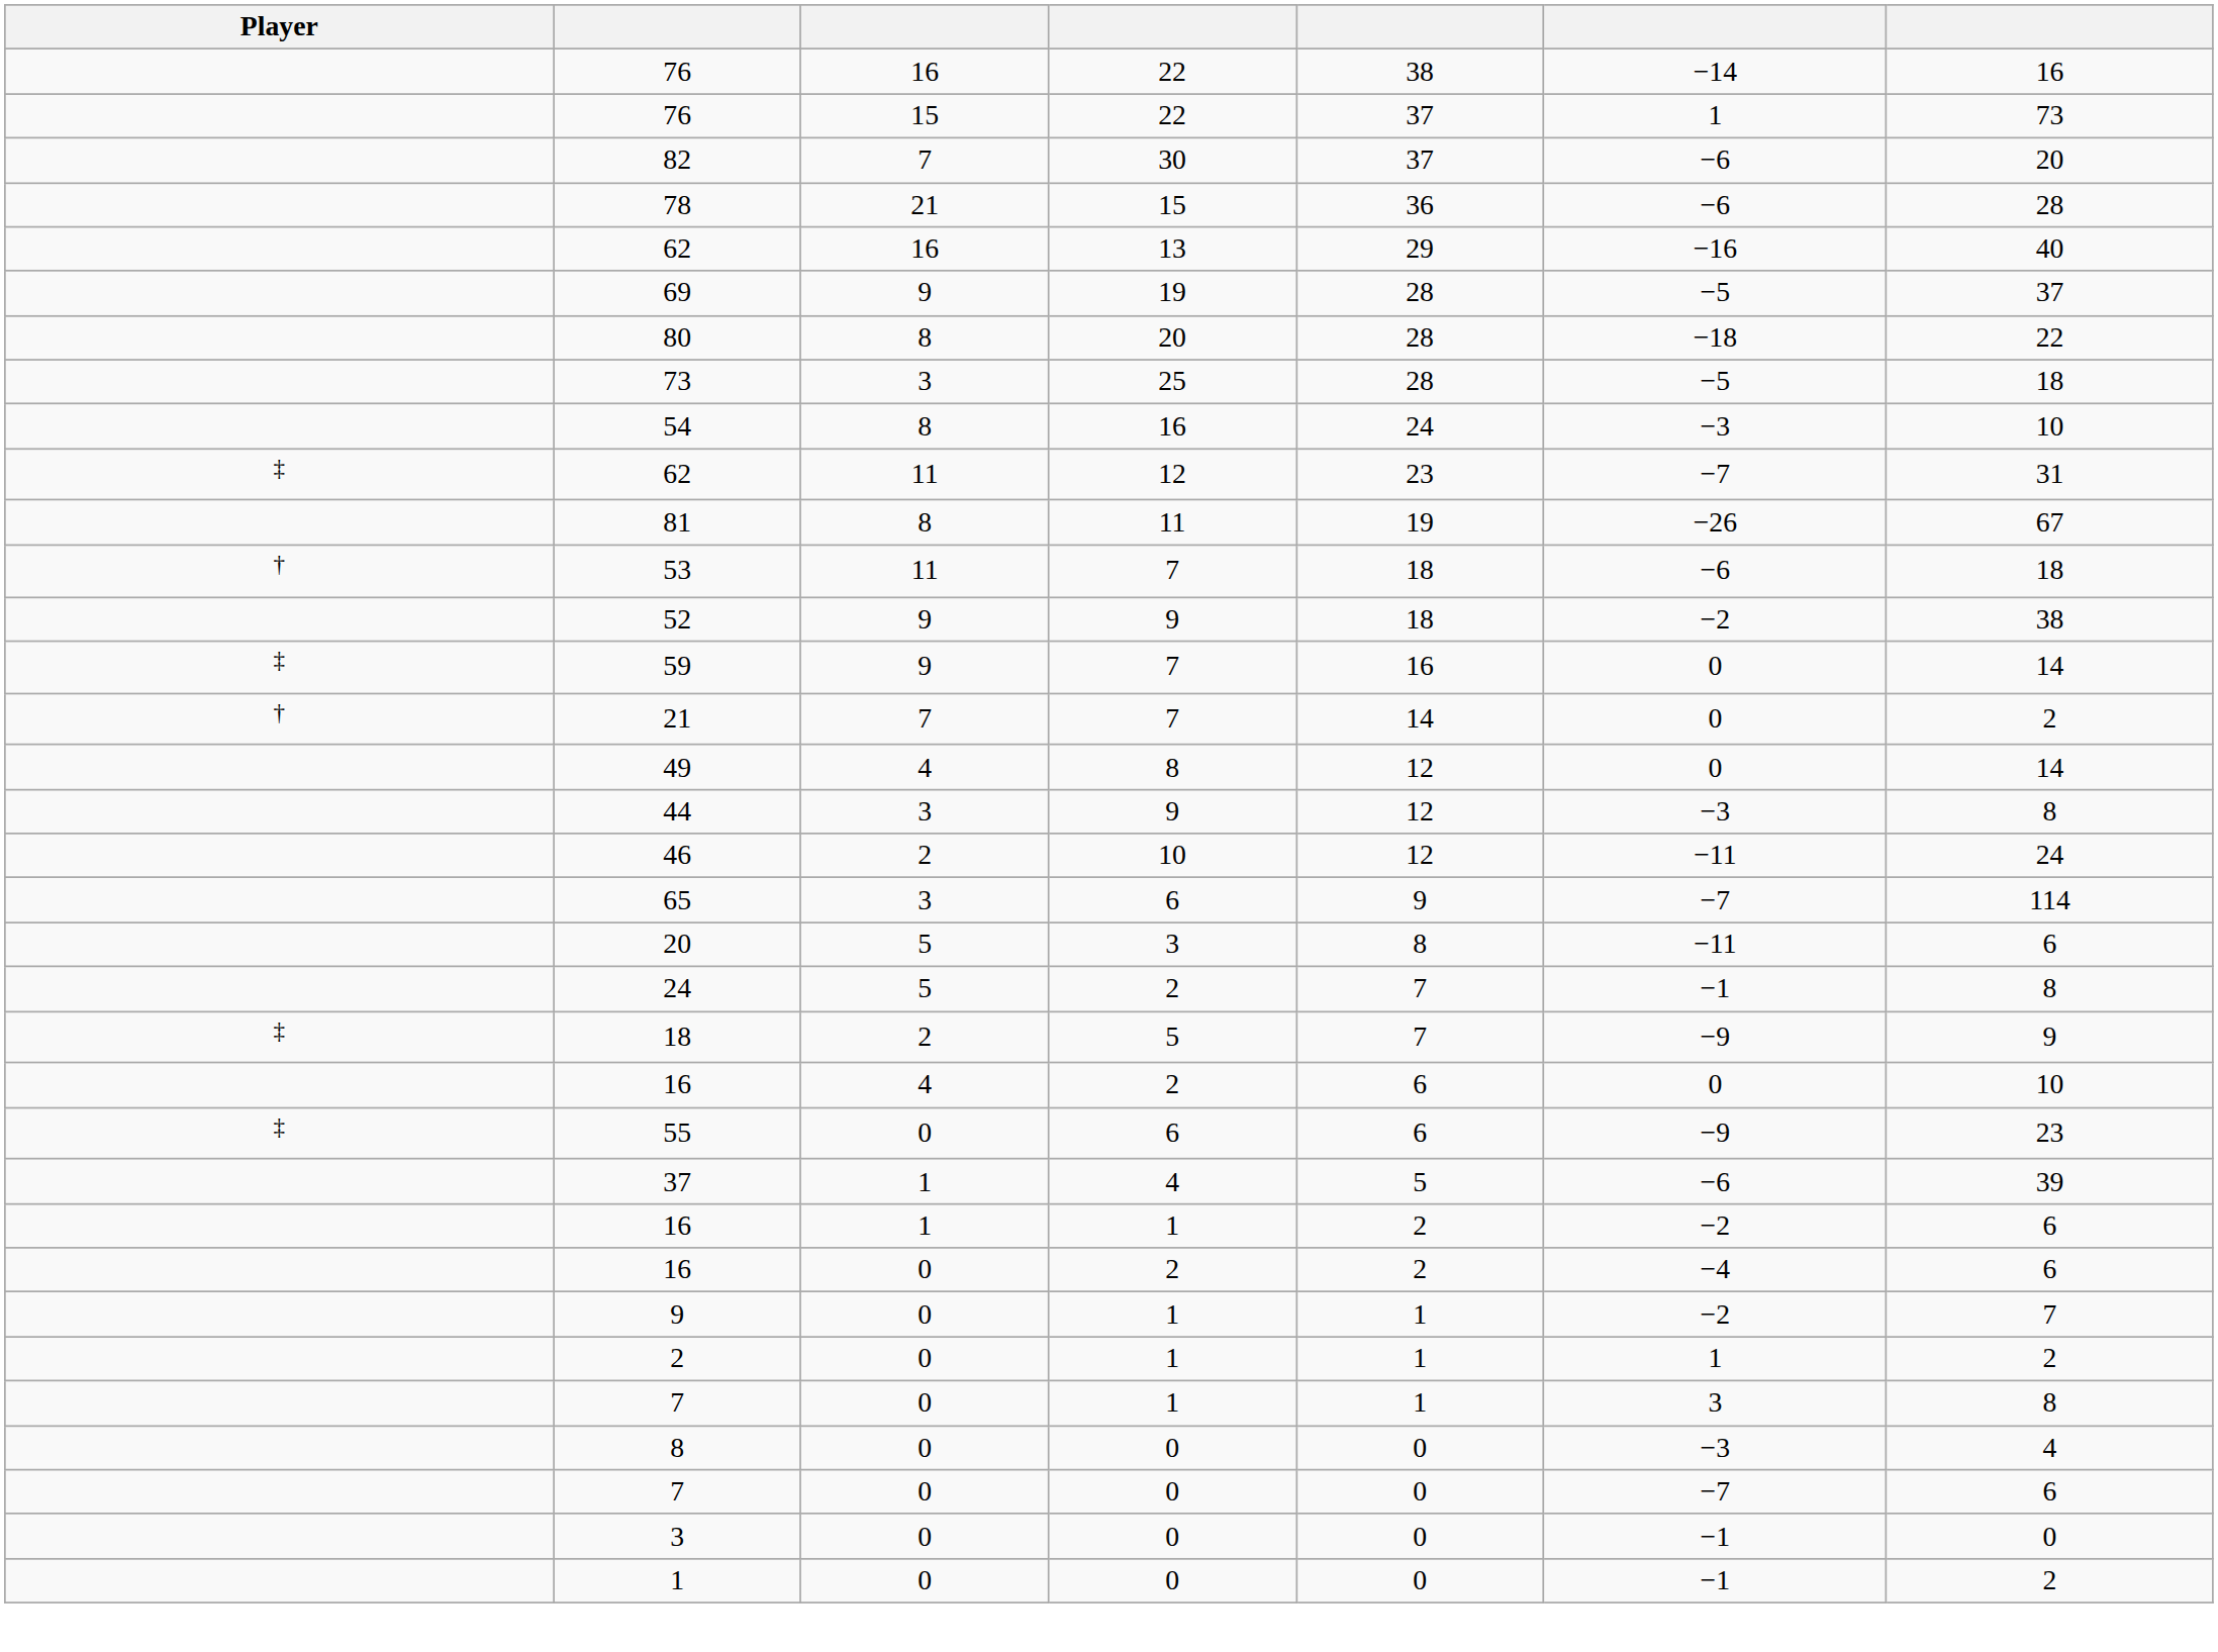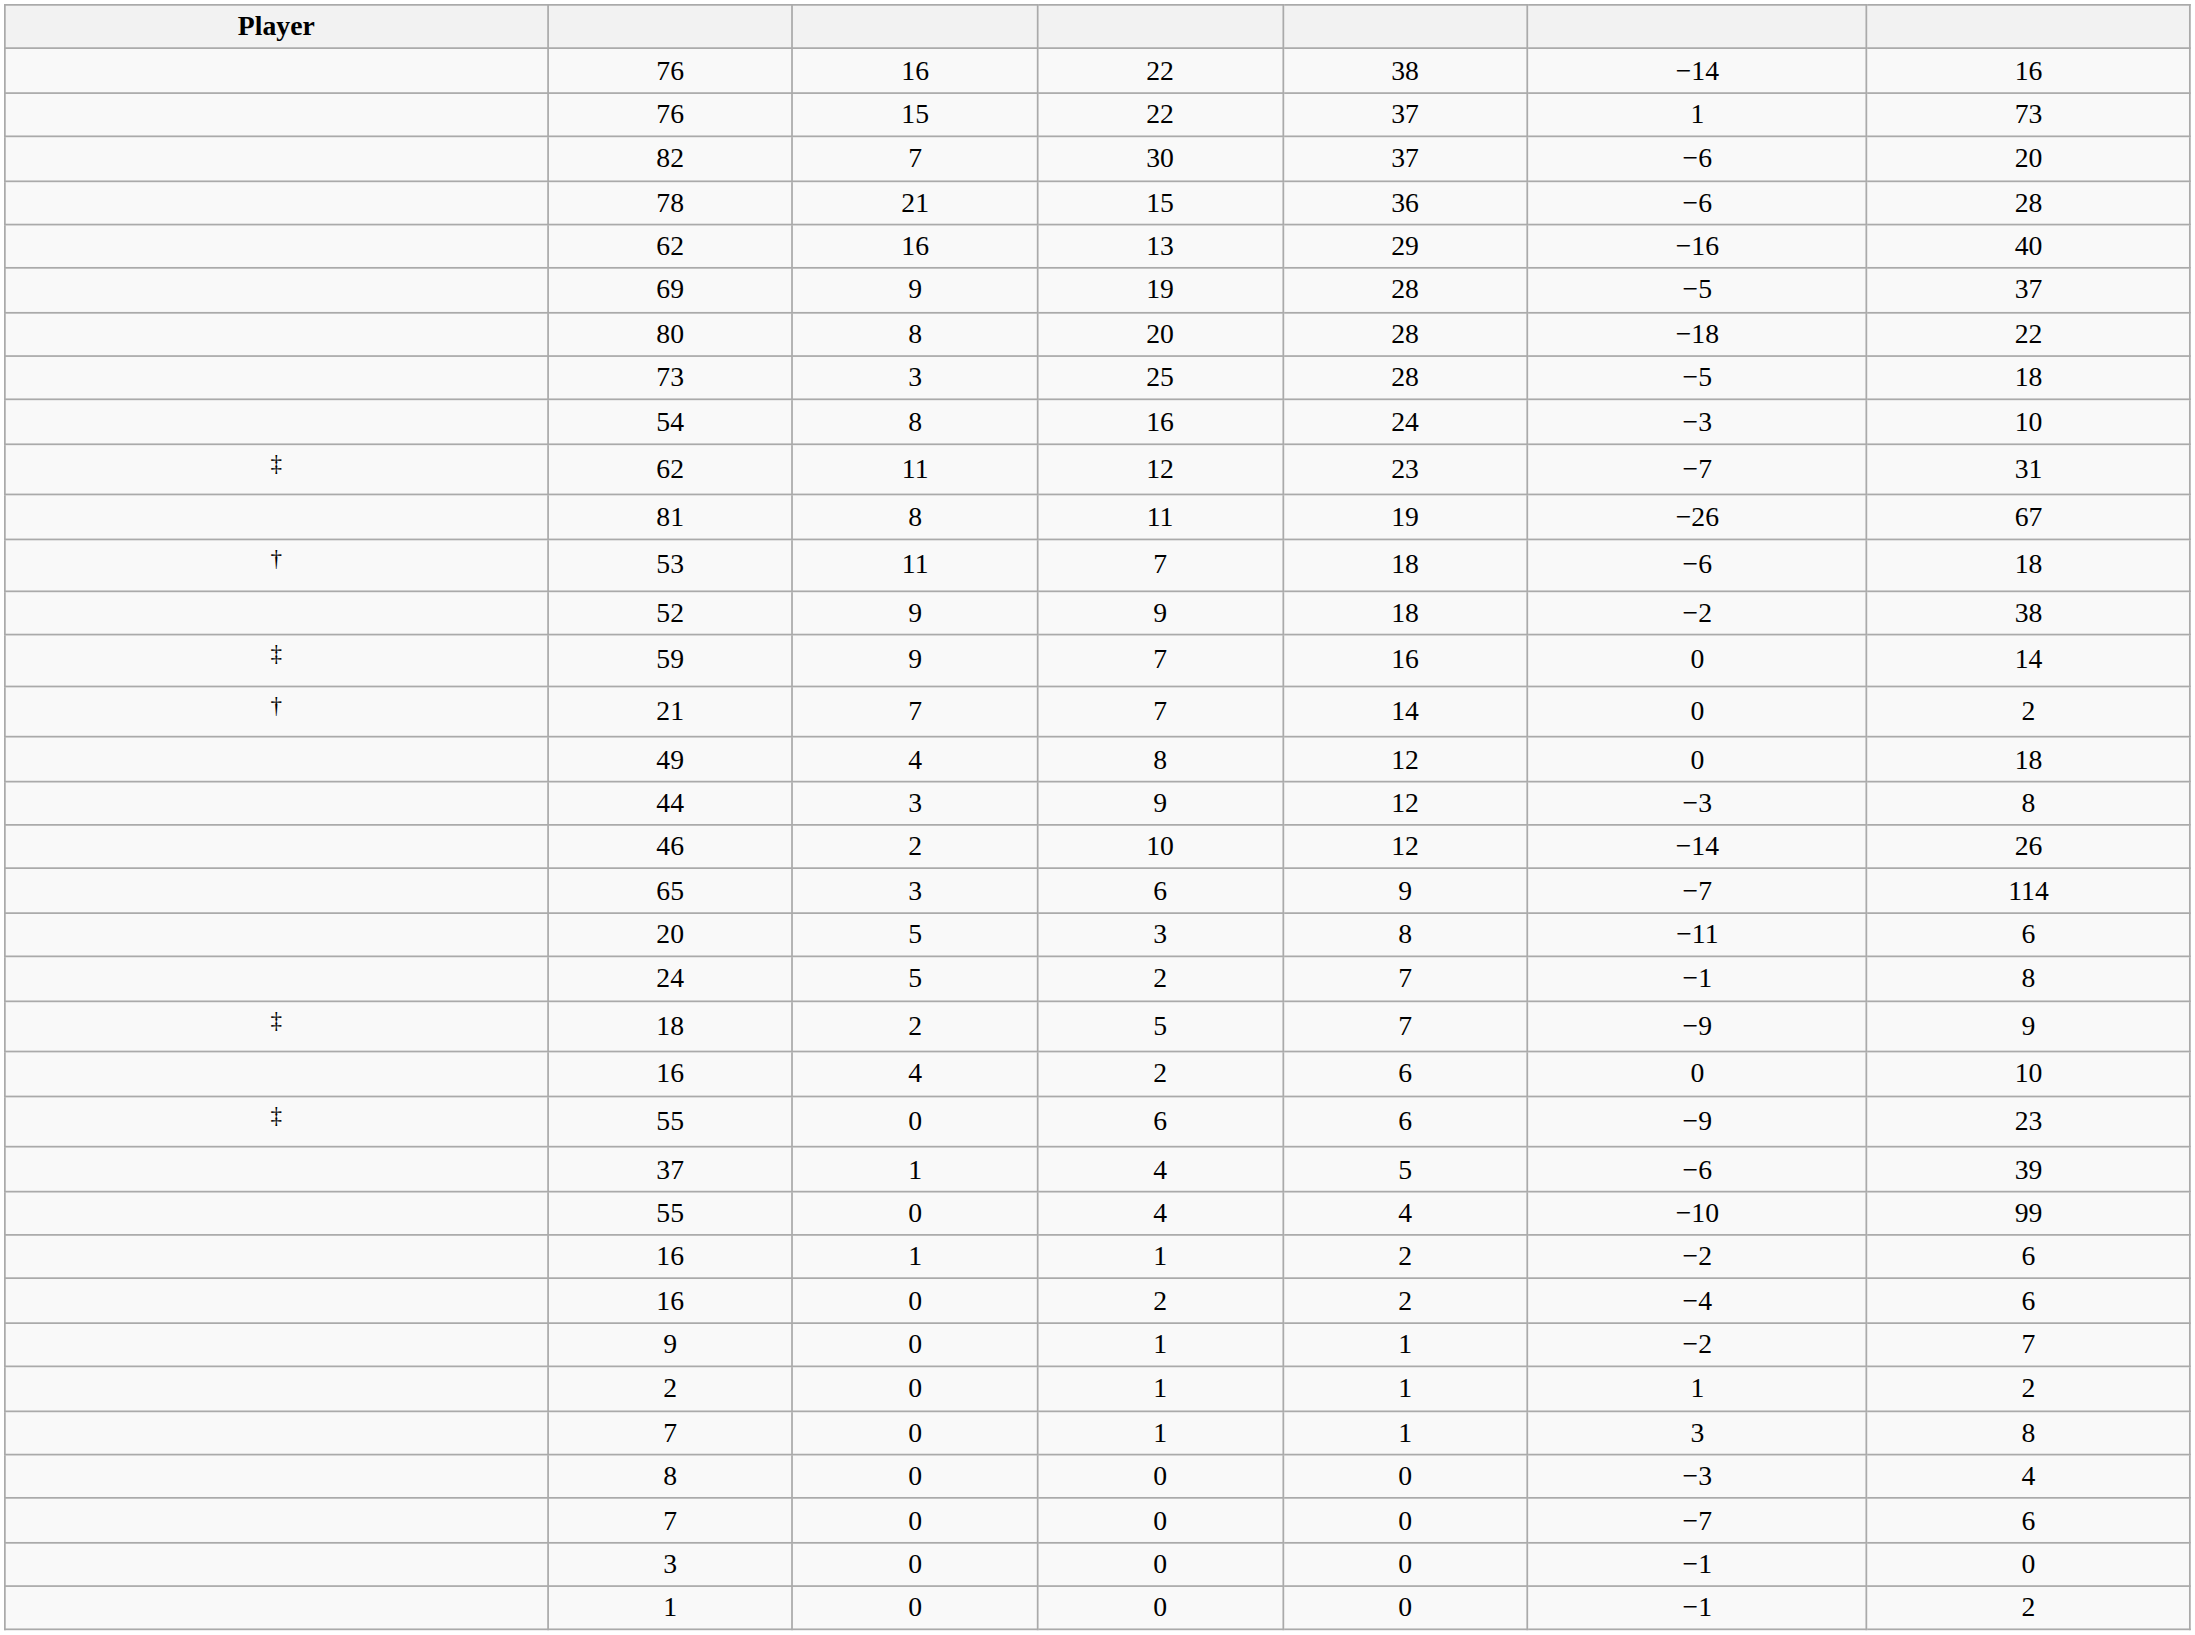49 | column 7: 14 -> 18
46 | column 6: −11 -> −14
46 | column 7: 24 -> 26
+ row: 55 | 0 | 4 | 4 | −10 | 99
